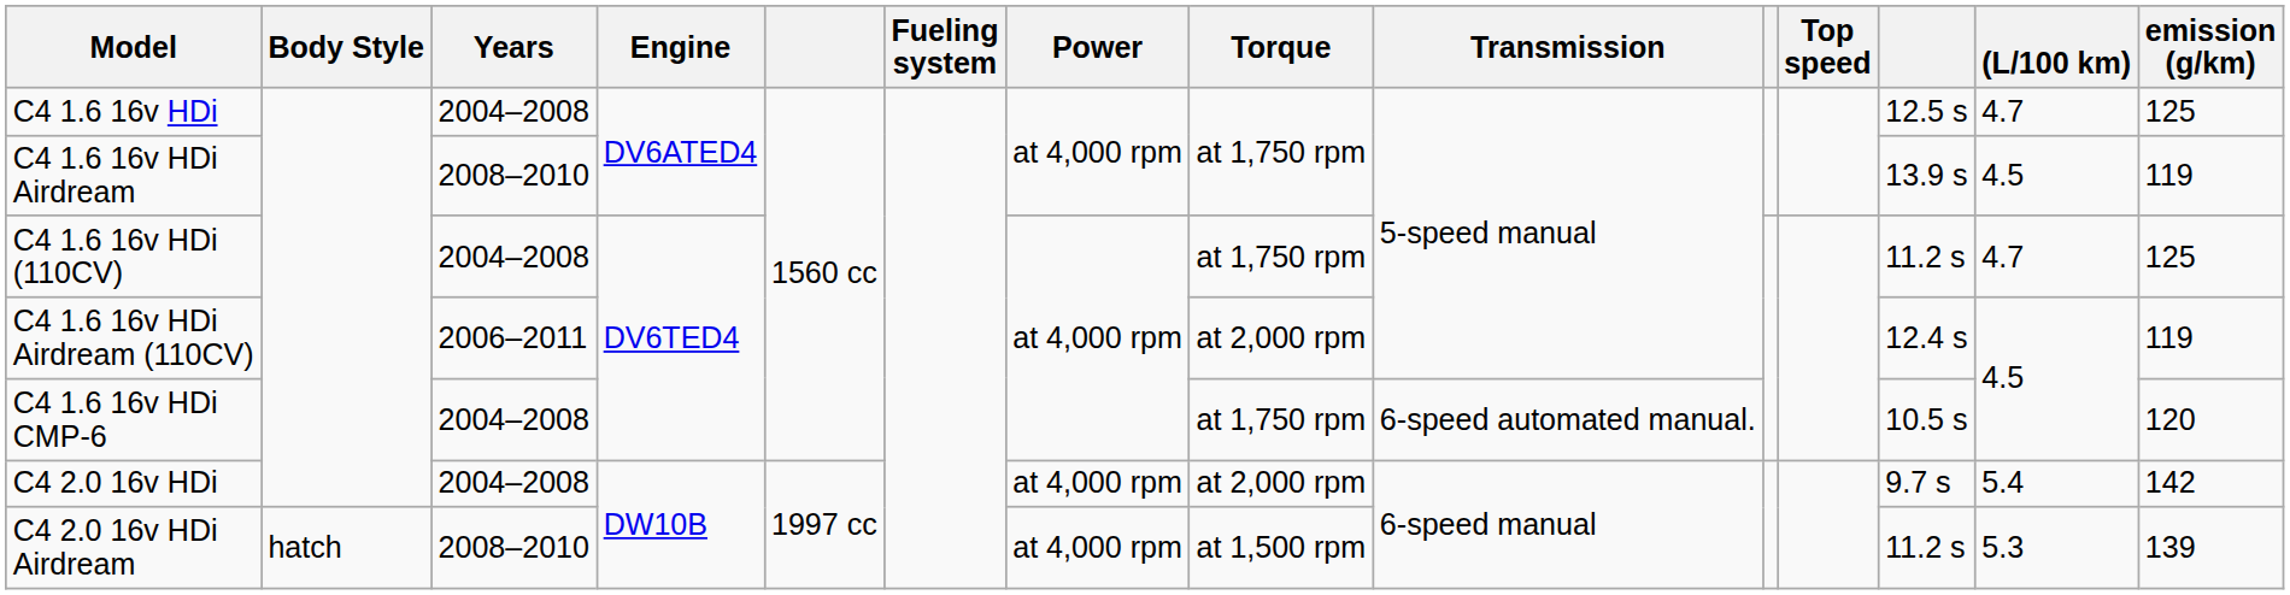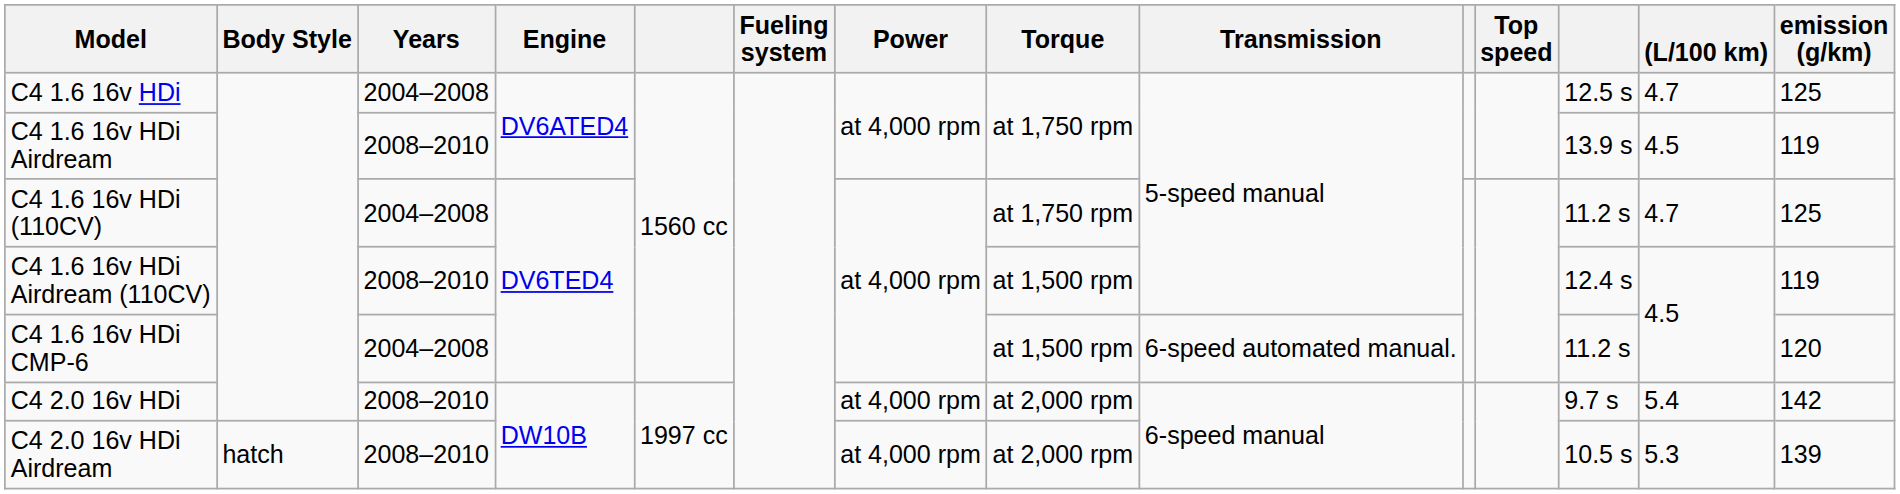C4 1.6 16v HDi Airdream (110CV) | Years: 2006–2011 -> 2008–2010
C4 1.6 16v HDi Airdream (110CV) | Torque: at 2,000 rpm -> at 1,500 rpm
C4 1.6 16v HDi CMP-6 | Torque: at 1,750 rpm -> at 1,500 rpm
C4 1.6 16v HDi CMP-6 | column 12: 10.5 s -> 11.2 s
C4 2.0 16v HDi | Years: 2004–2008 -> 2008–2010
C4 2.0 16v HDi Airdream | Torque: at 1,500 rpm -> at 2,000 rpm
C4 2.0 16v HDi Airdream | column 12: 11.2 s -> 10.5 s
